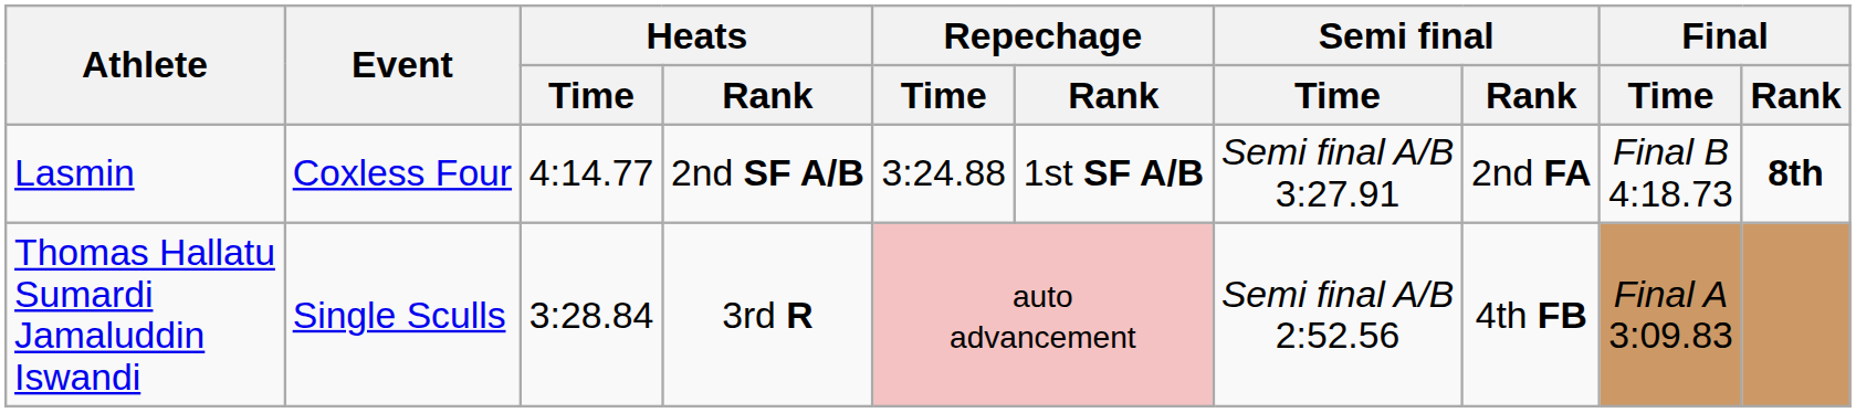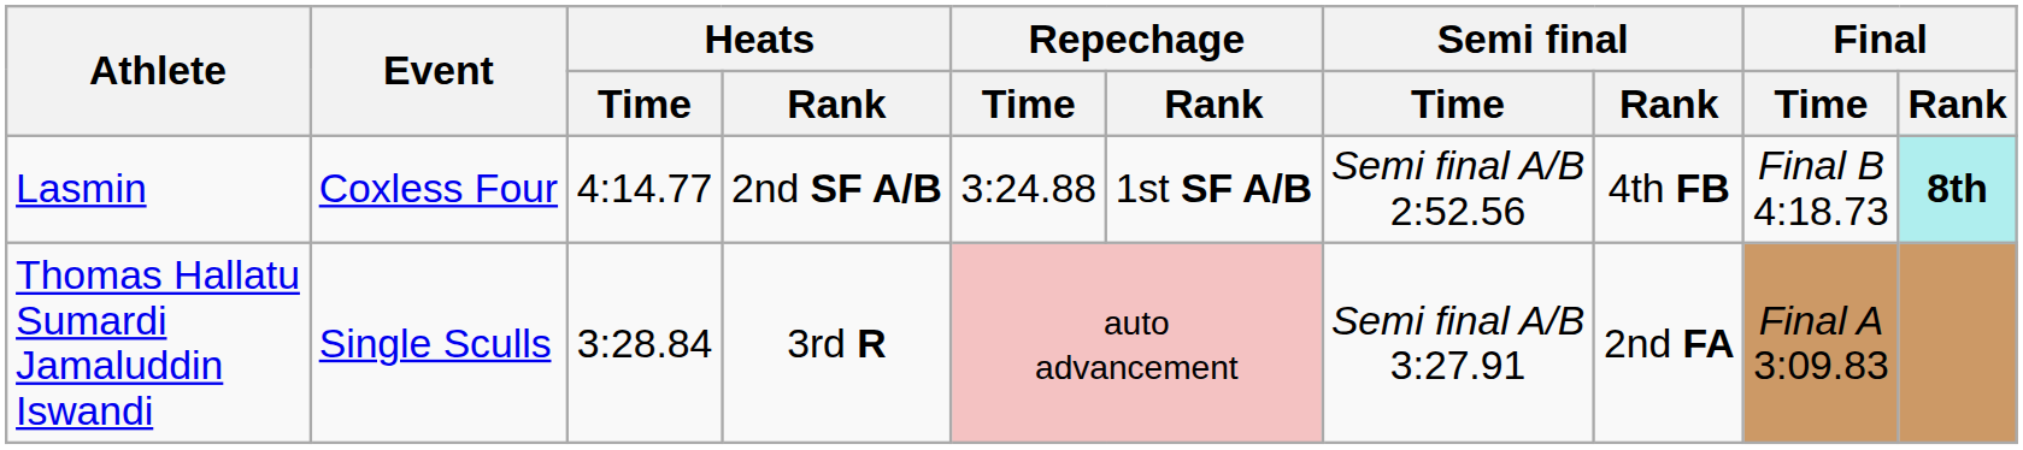Lasmin | Semi final / Time: Semi final A/B 3:27.91 -> Semi final A/B 2:52.56
Lasmin | Semi final / Rank: 2nd FA -> 4th FB
Lasmin | Final / Rank: no background -> paleturquoise background
Thomas Hallatu Sumardi Jamaluddin Iswandi | Semi final / Time: Semi final A/B 2:52.56 -> Semi final A/B 3:27.91
Thomas Hallatu Sumardi Jamaluddin Iswandi | Semi final / Rank: 4th FB -> 2nd FA
